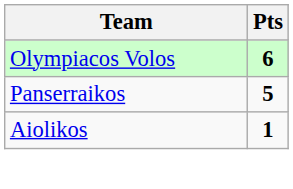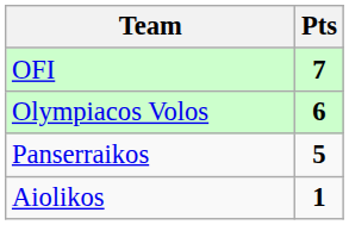+ row: OFI | 7
